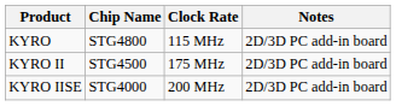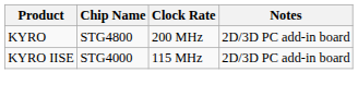KYRO | Clock Rate: 115 MHz -> 200 MHz
- row: KYRO II | STG4500 | 175 MHz | 2D/3D PC add-in board
KYRO IISE | Clock Rate: 200 MHz -> 115 MHz
